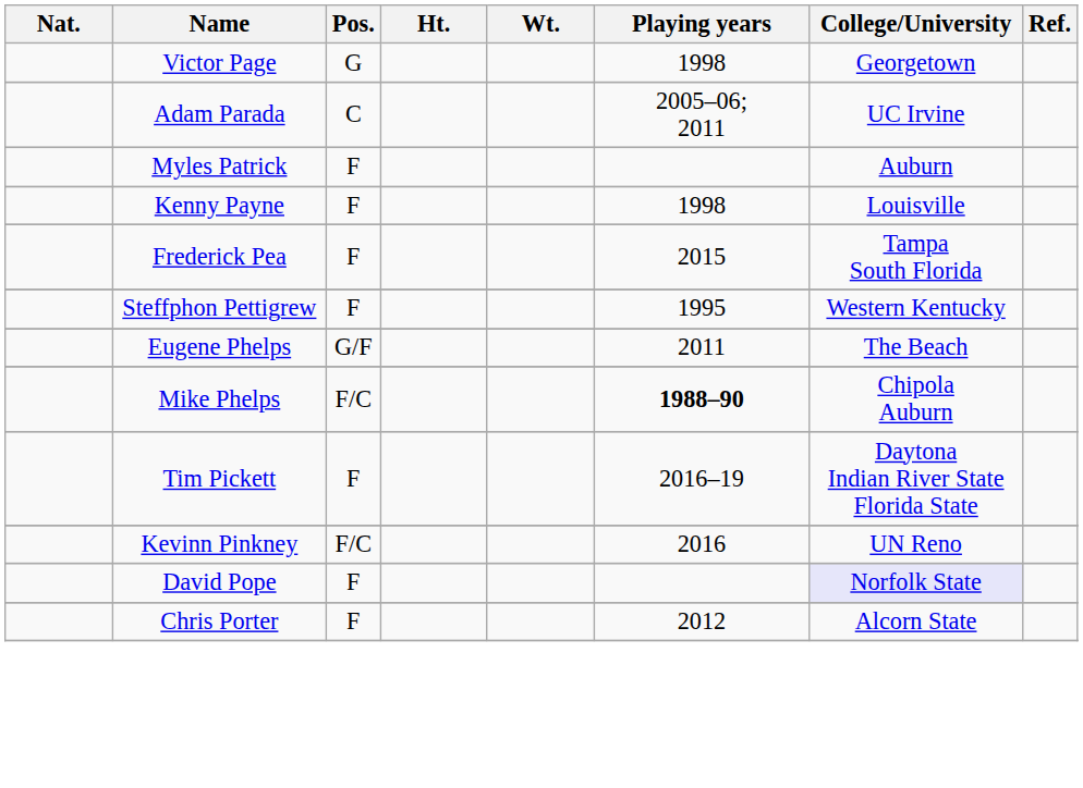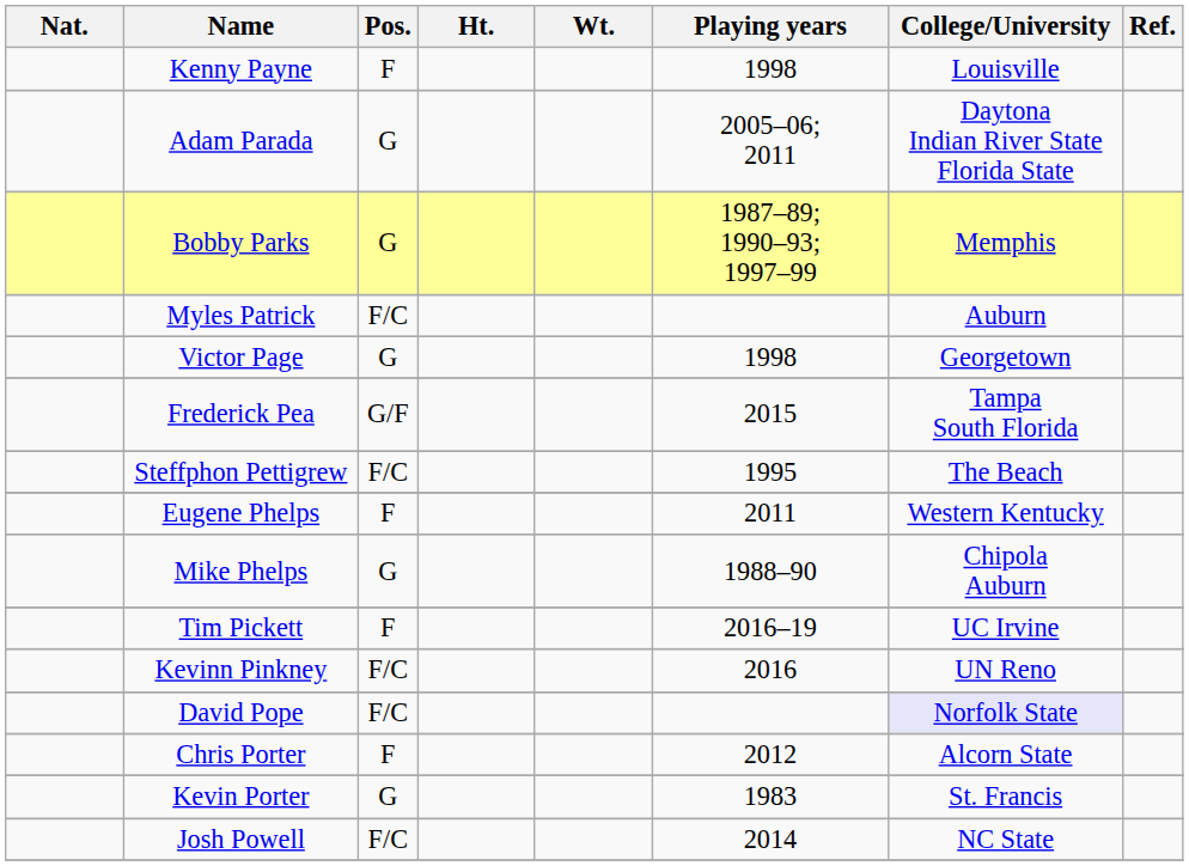rows swapped: Victor Page <-> Kenny Payne
Adam Parada | Pos.: C -> G
Adam Parada | College/University: UC Irvine -> Daytona Indian River State Florida State
+ row: Bobby Parks | G | 1987–89; 1990–93; 1997–99 | Memphis
Myles Patrick | Pos.: F -> F/C
Frederick Pea | Pos.: F -> G/F
Steffphon Pettigrew | Pos.: F -> F/C
Steffphon Pettigrew | College/University: Western Kentucky -> The Beach
Eugene Phelps | Pos.: G/F -> F
Eugene Phelps | College/University: The Beach -> Western Kentucky
Mike Phelps | Pos.: F/C -> G
Mike Phelps | Playing years: bold -> normal
Tim Pickett | College/University: Daytona Indian River State Florida State -> UC Irvine
David Pope | Pos.: F -> F/C
+ row: Kevin Porter | G | 1983 | St. Francis
+ row: Josh Powell | F/C | 2014 | NC State
